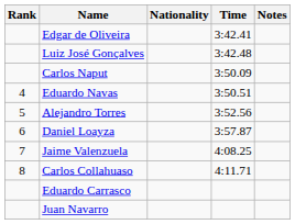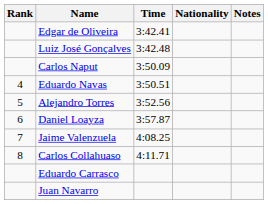columns swapped: Nationality <-> Time
